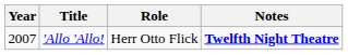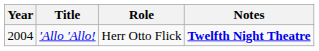'Allo 'Allo! | Year: 2007 -> 2004
